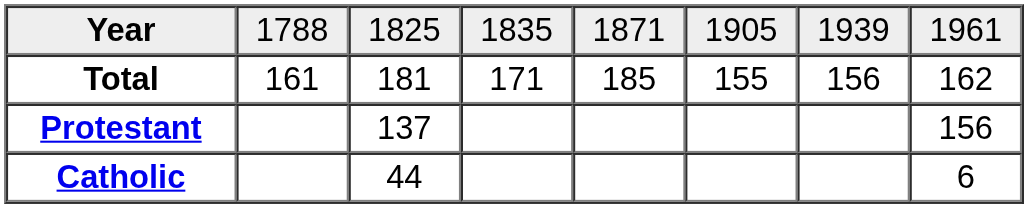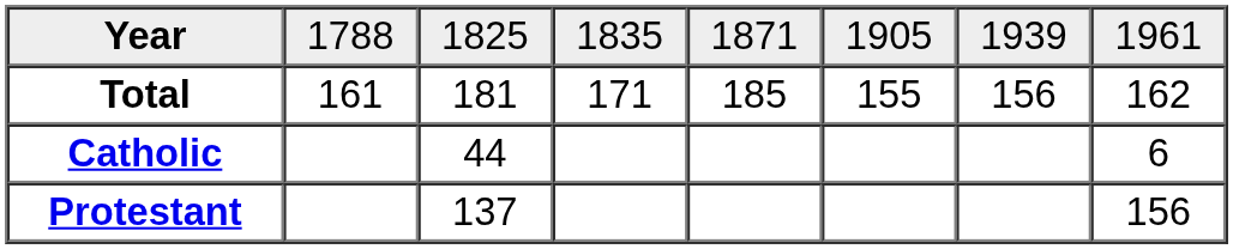rows swapped: Catholic <-> Protestant
